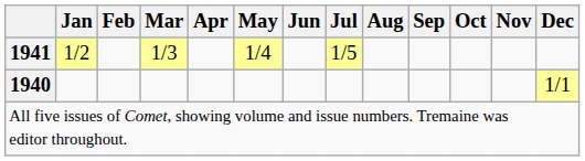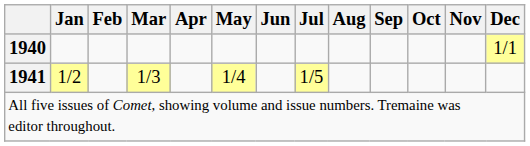rows swapped: 1940 <-> 1941
